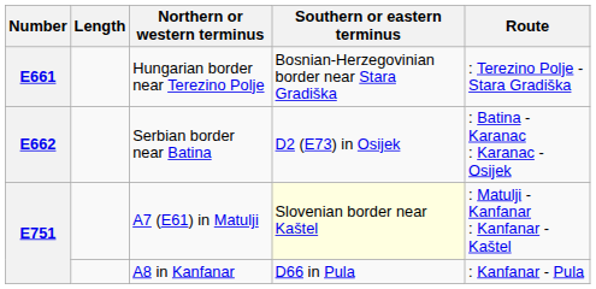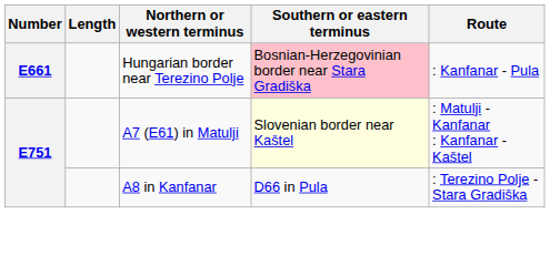Hungarian border near Terezino Polje | Southern or eastern terminus: no background -> pink background
Hungarian border near Terezino Polje | Route: : Terezino Polje - Stara Gradiška -> : Kanfanar - Pula
- row: E662 | Serbian border near Batina | D2 (E73) in Osijek | : Batina - Karanac : Karanac - Osijek
A8 in Kanfanar | Route: : Kanfanar - Pula -> : Terezino Polje - Stara Gradiška
